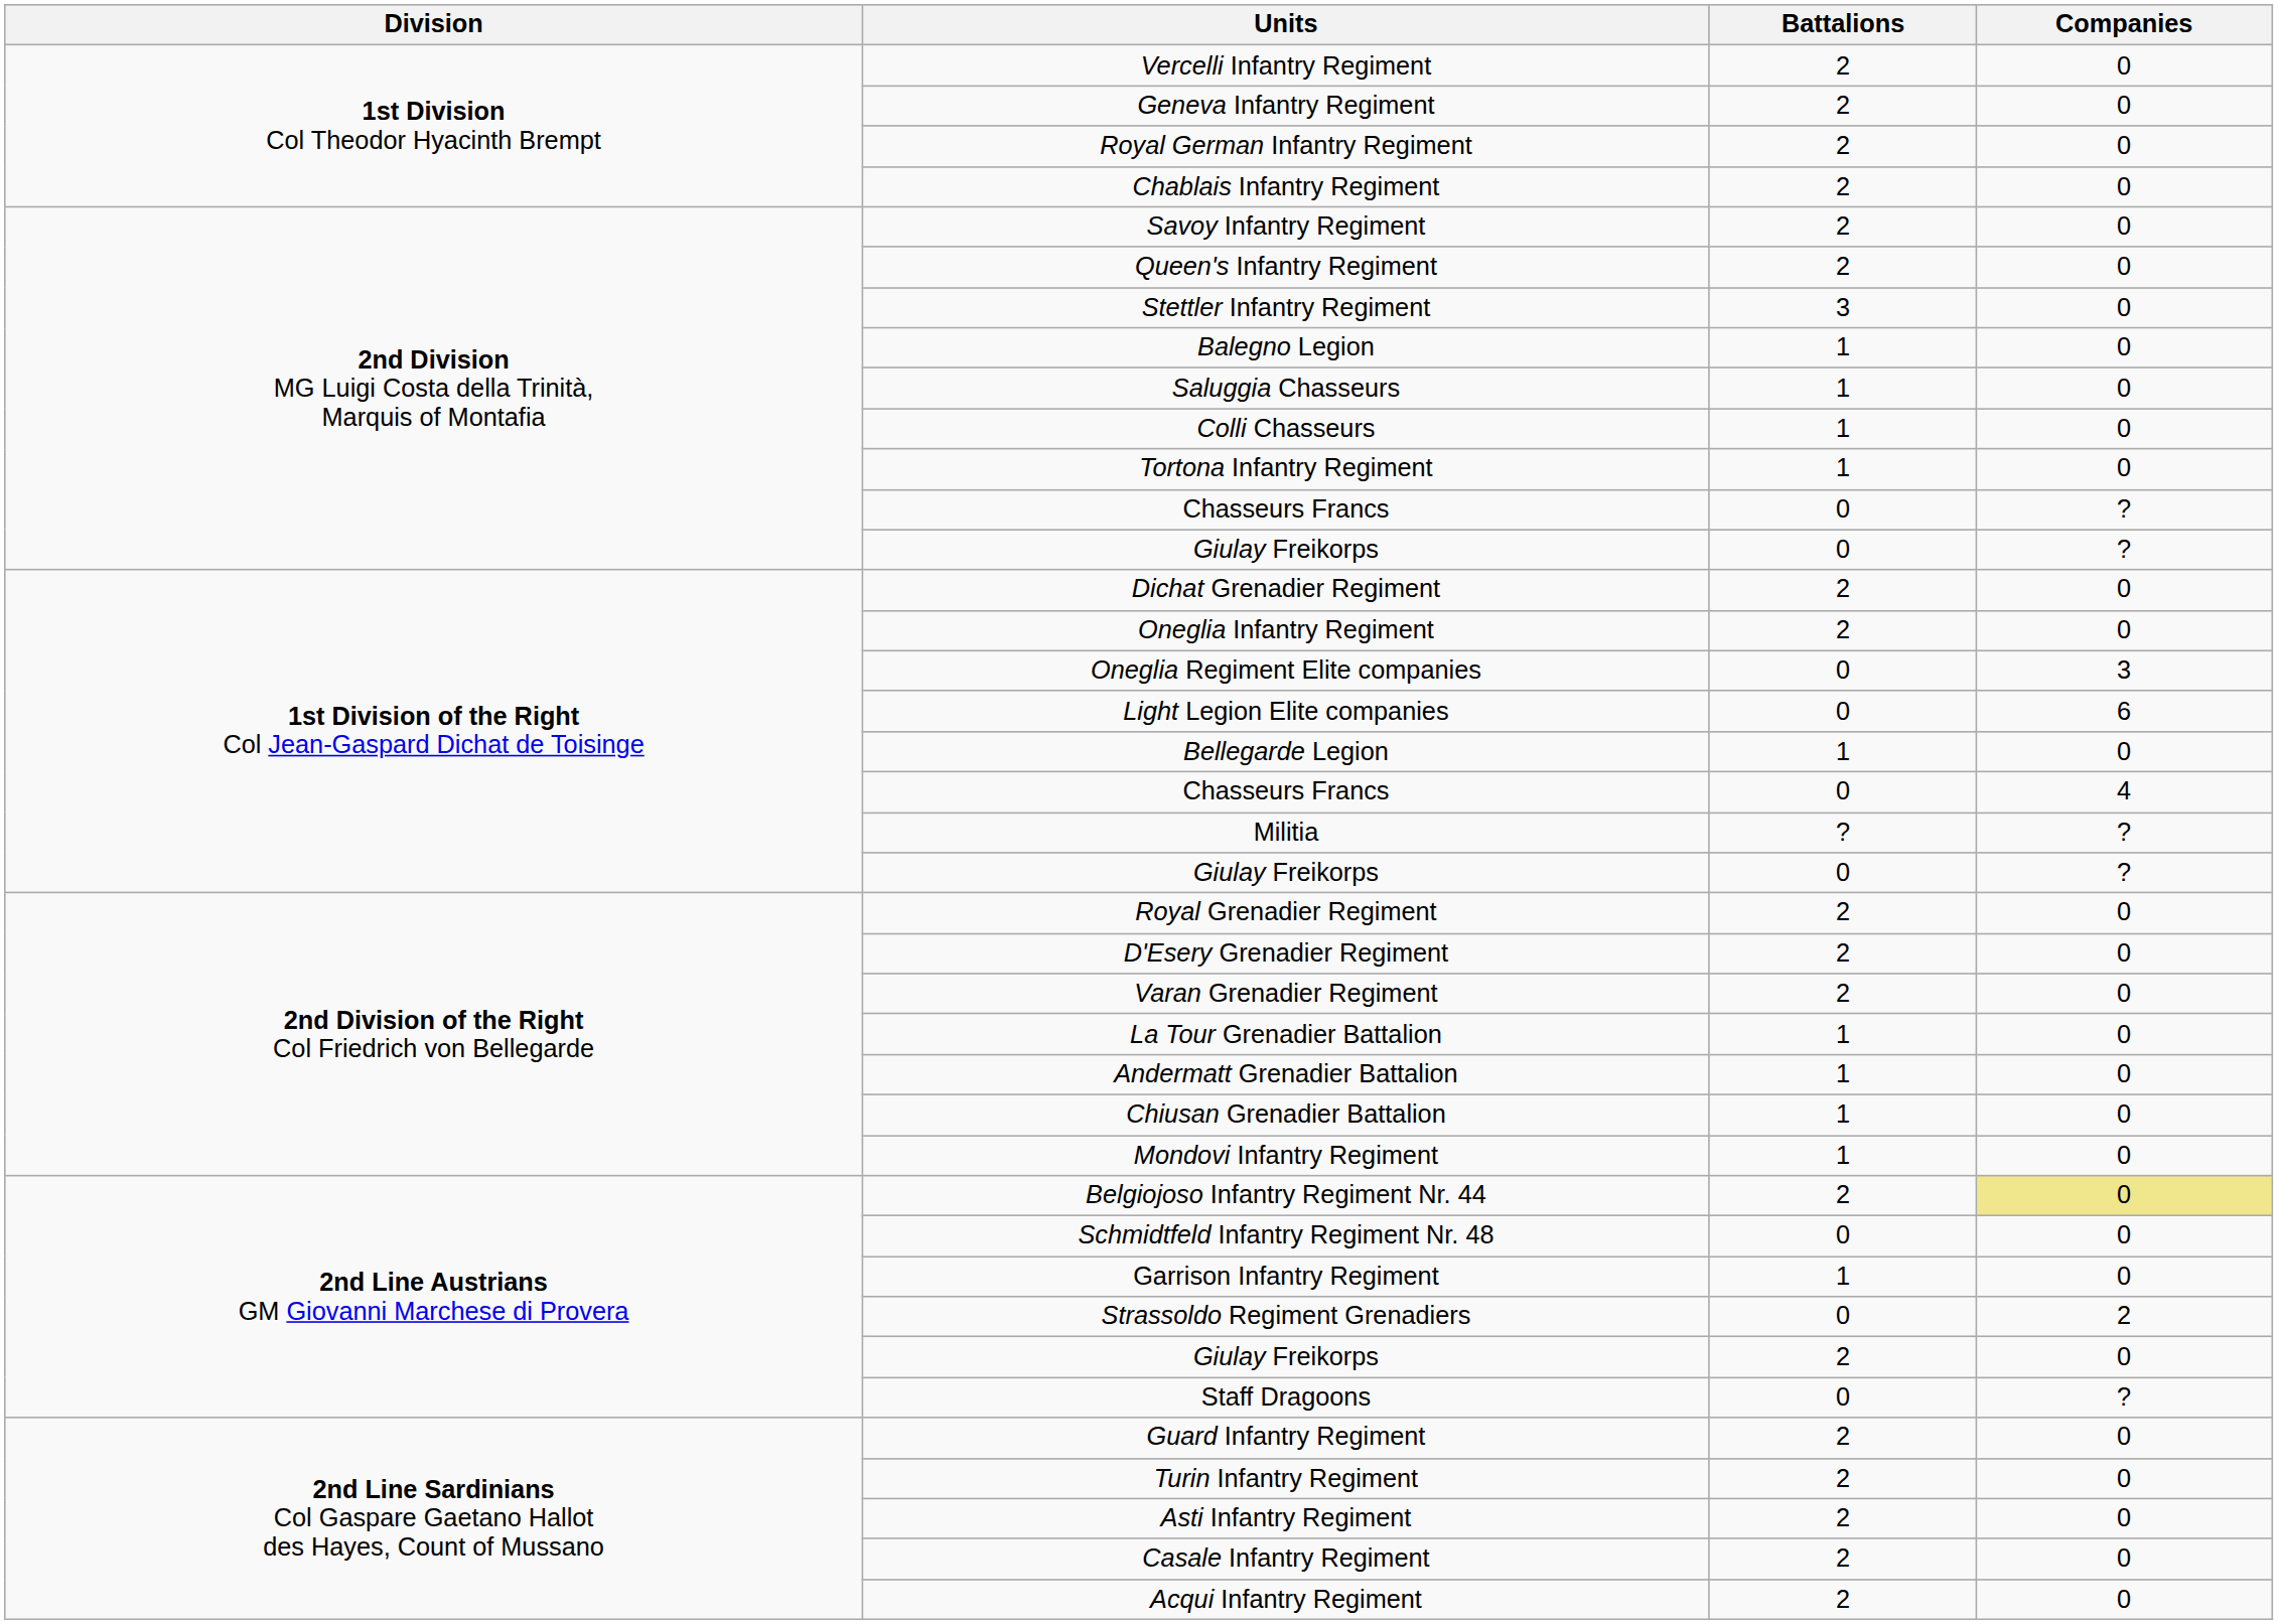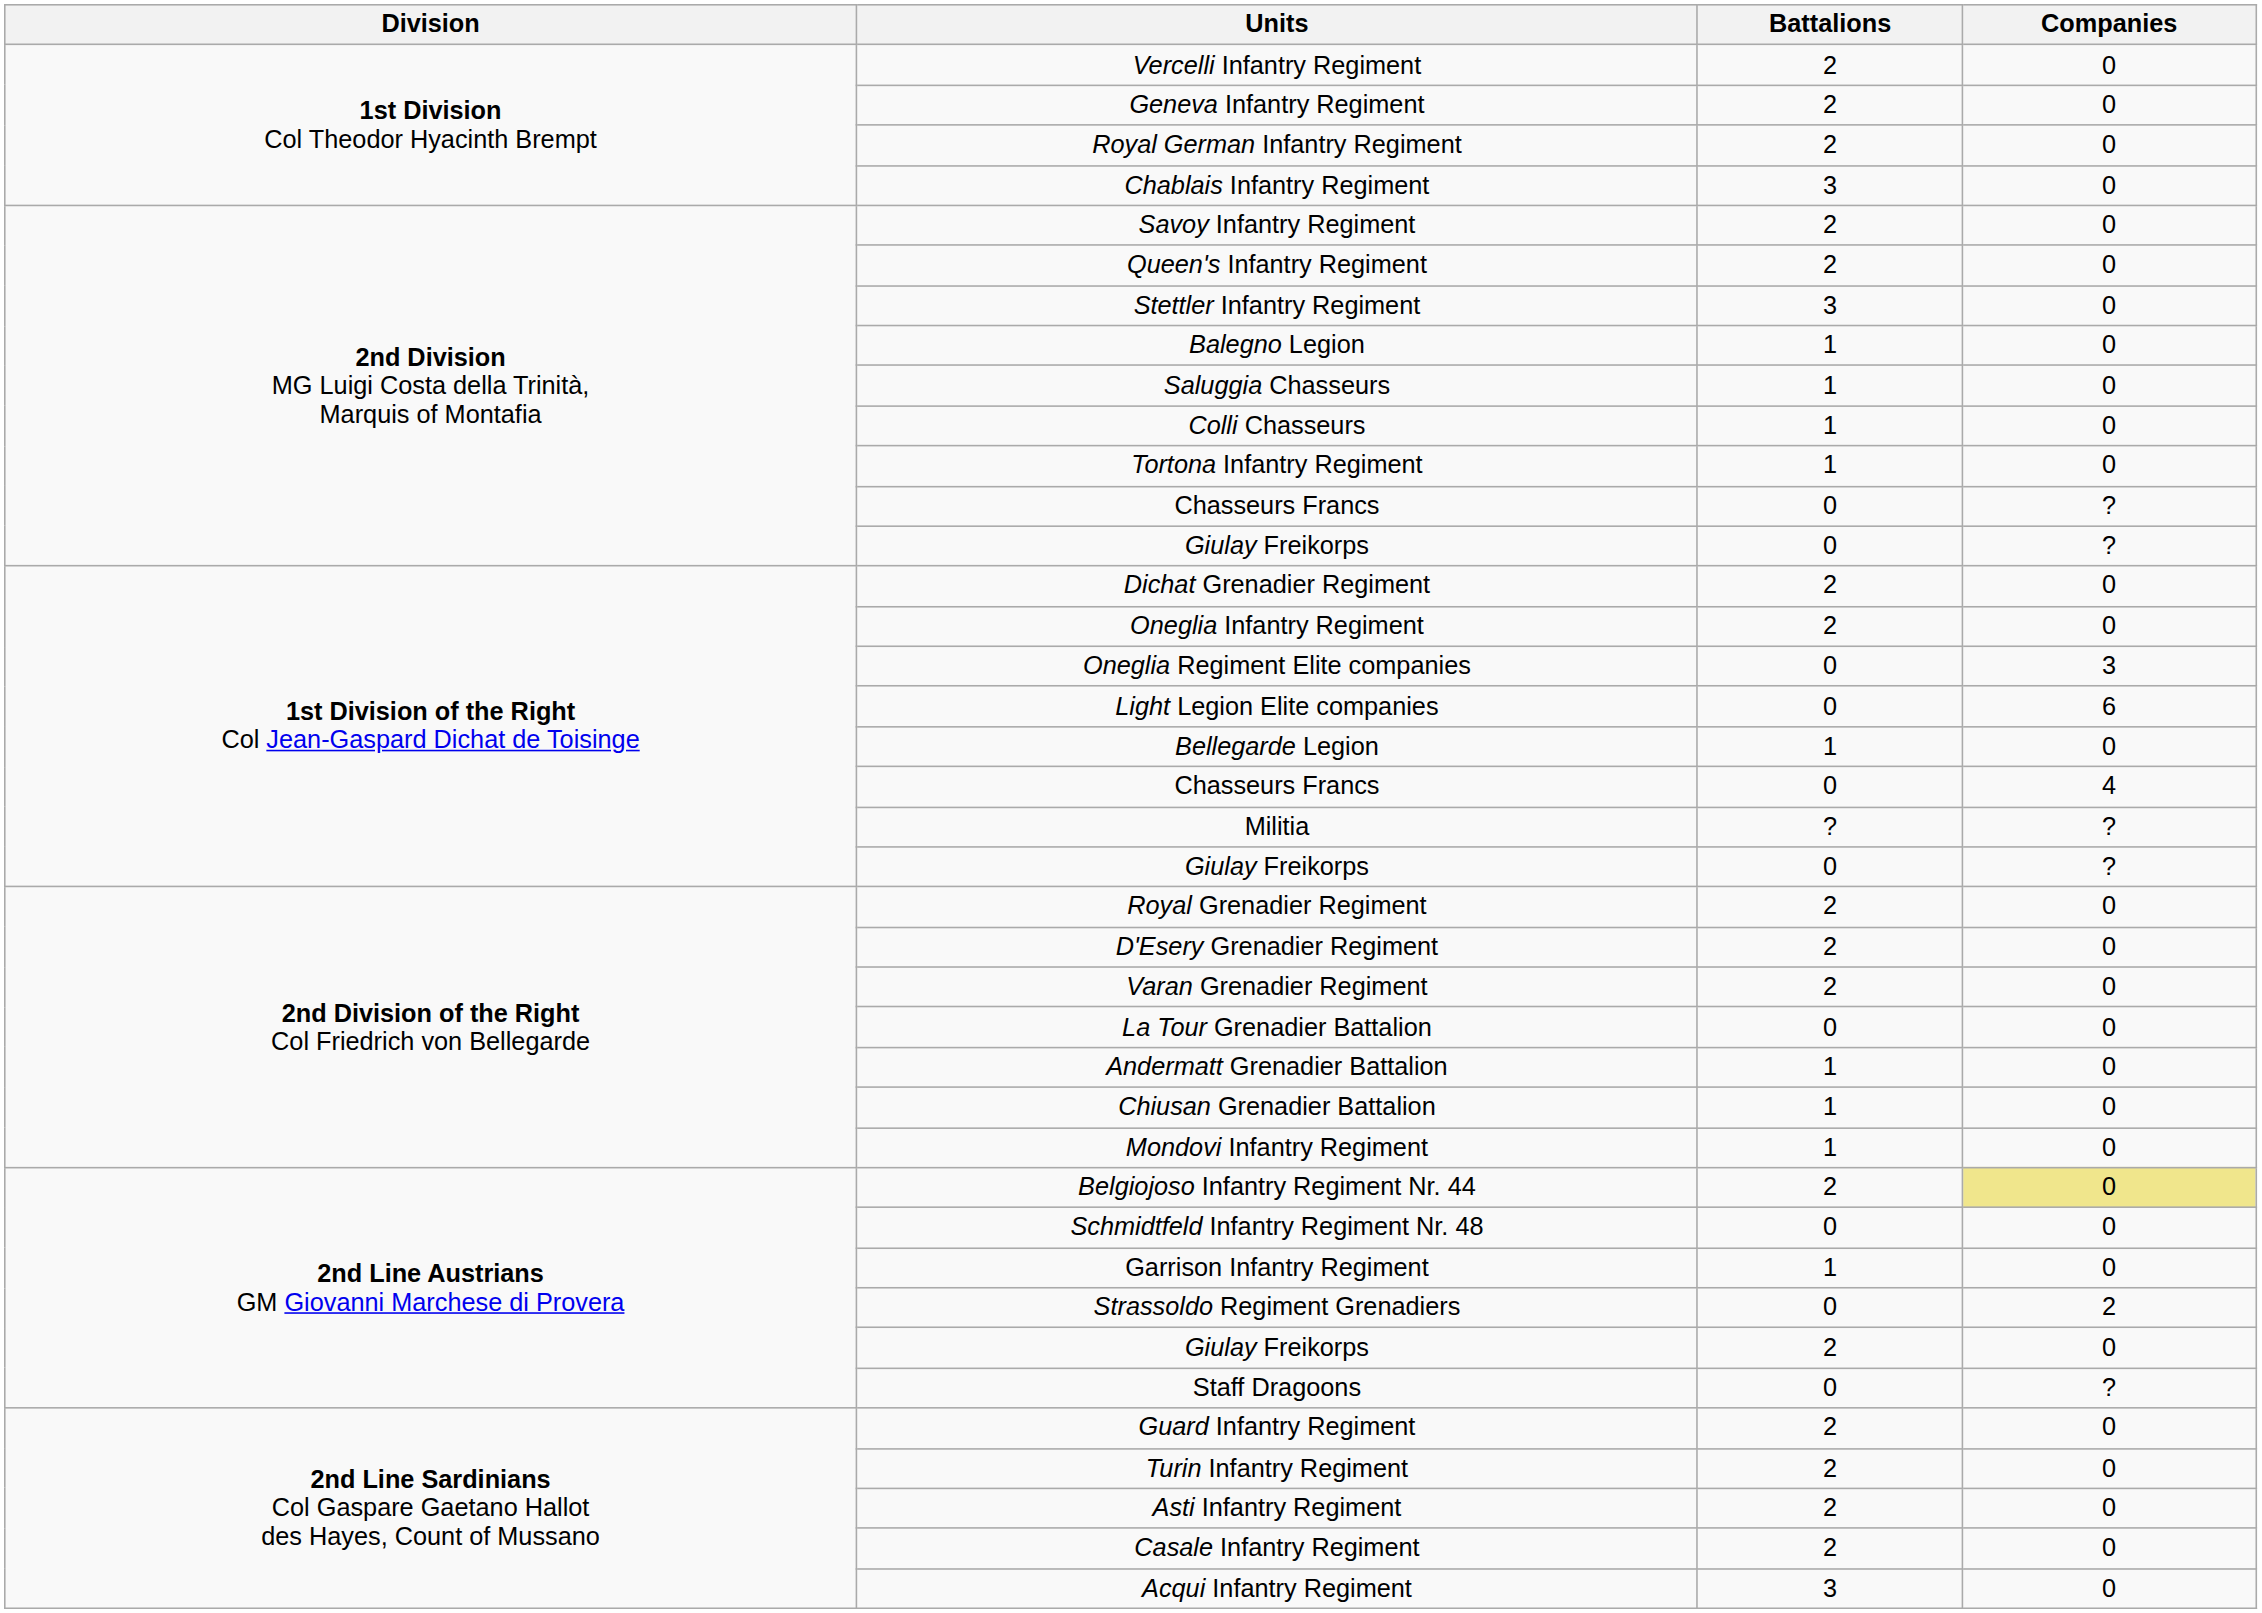Chablais Infantry Regiment | Battalions: 2 -> 3
La Tour Grenadier Battalion | Battalions: 1 -> 0
Acqui Infantry Regiment | Battalions: 2 -> 3
